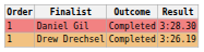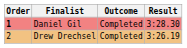Daniel Gil | Order: normal -> bold
Drew Drechsel | Order: 1 -> 2
